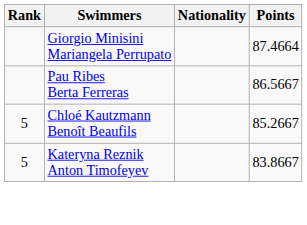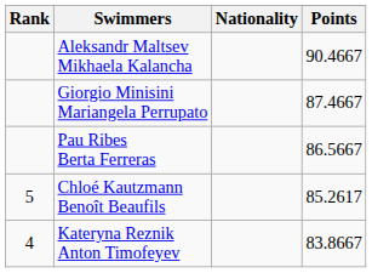+ row: Aleksandr Maltsev Mikhaela Kalancha | 90.4667
Giorgio Minisini Mariangela Perrupato | Points: 87.4664 -> 87.4667
Chloé Kautzmann Benoît Beaufils | Points: 85.2667 -> 85.2617
Kateryna Reznik Anton Timofeyev | Rank: 5 -> 4
